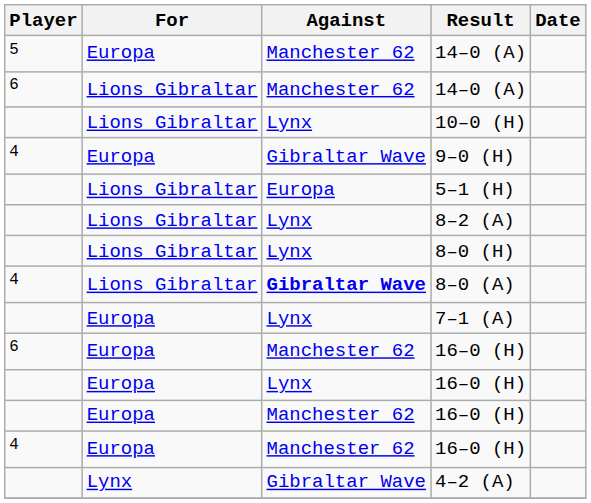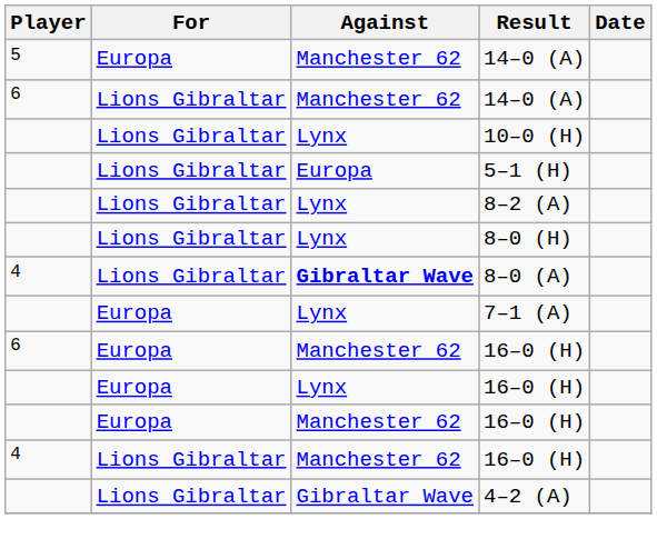- row: 4 | Europa | Gibraltar Wave | 9–0 (H)
4 / 16–0 (H) | For: Europa -> Lions Gibraltar
4–2 (A) | For: Lynx -> Lions Gibraltar
